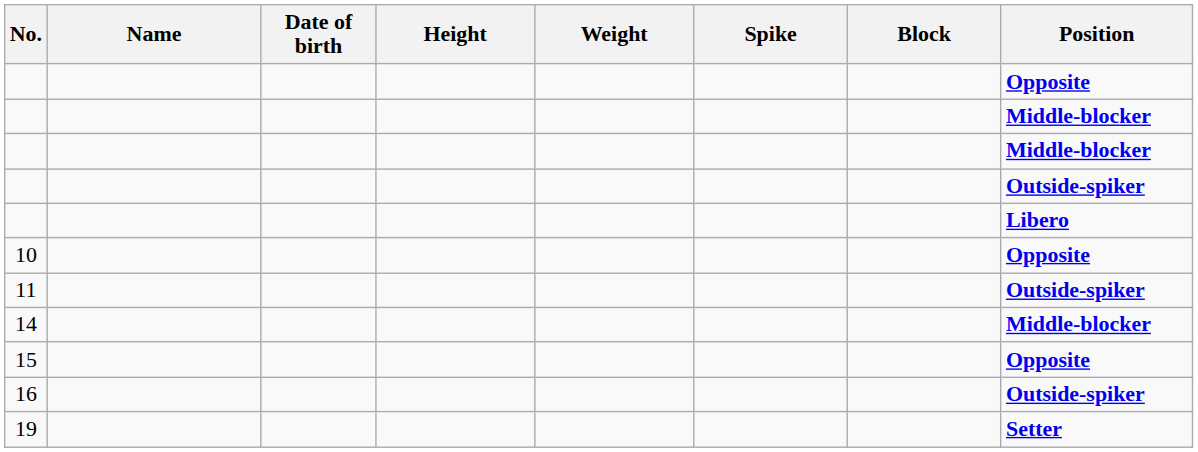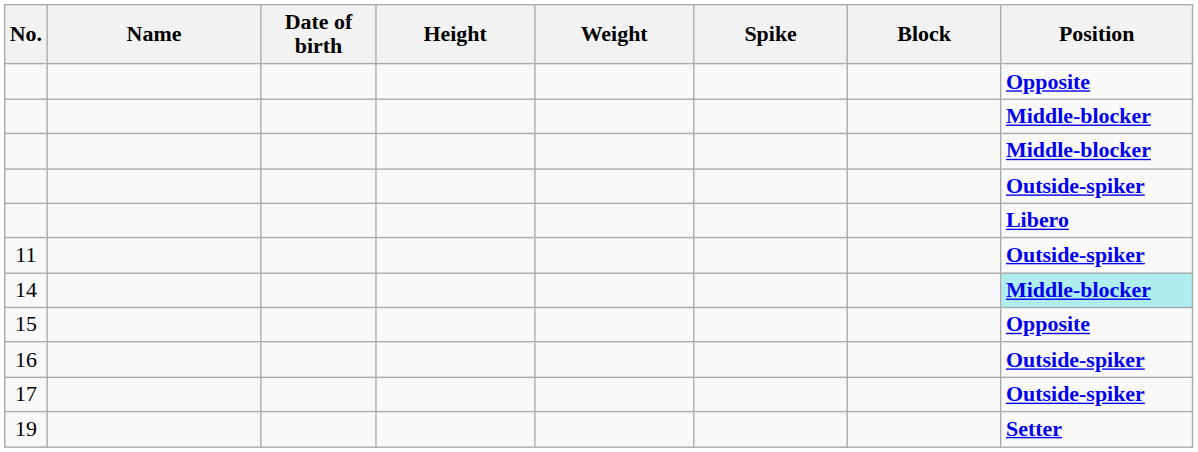- row: 10 | Opposite
14 | Position: no background -> paleturquoise background
+ row: 17 | Outside-spiker
